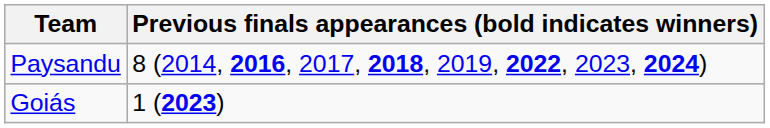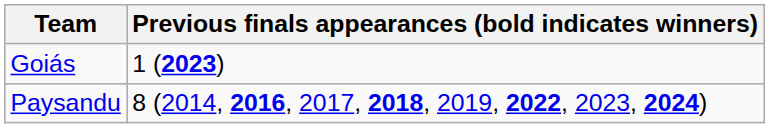rows swapped: Paysandu <-> Goiás
